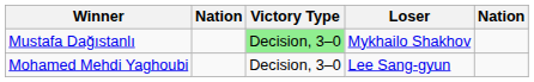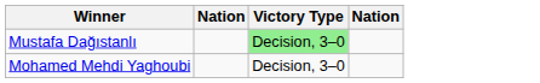- column: Loser | Mykhailo Shakhov | Lee Sang-gyun
